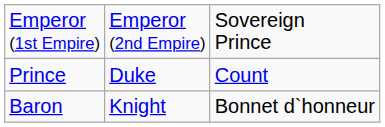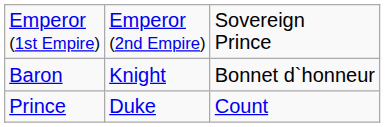rows swapped: Prince <-> Baron
